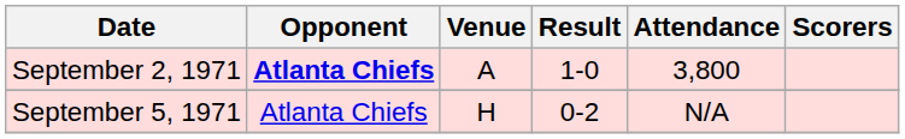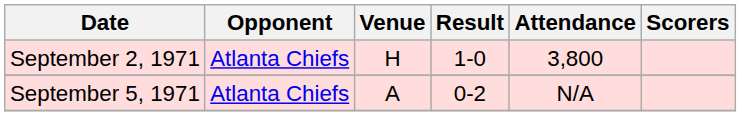September 2, 1971 | Opponent: bold -> normal
September 2, 1971 | Venue: A -> H
September 5, 1971 | Venue: H -> A
